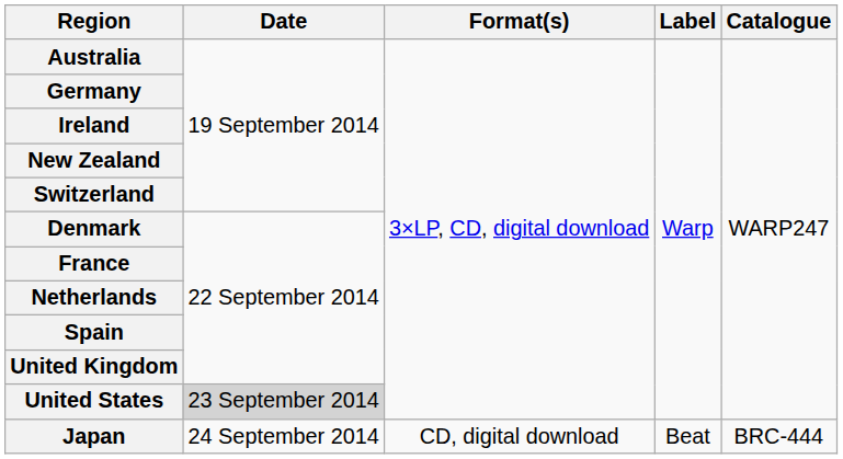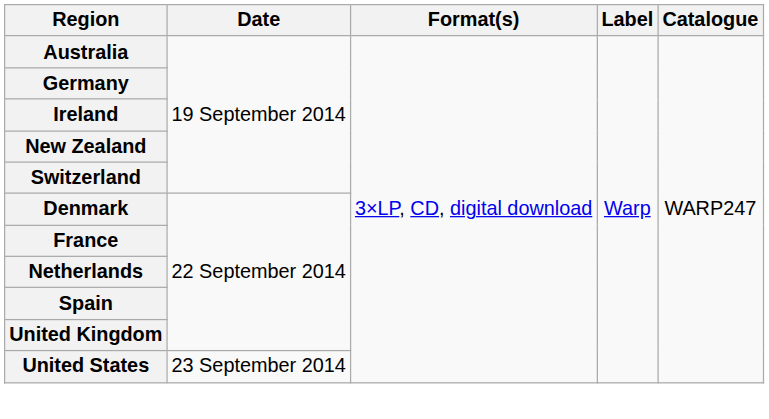United States | Date: lightgrey background -> no background
- row: Japan | 24 September 2014 | CD, digital download | Beat | BRC-444
